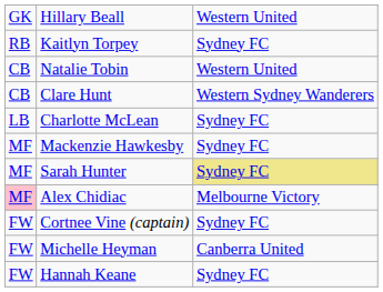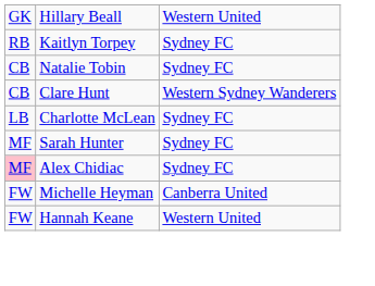Natalie Tobin | column 3: Western United -> Sydney FC
- row: MF | Mackenzie Hawkesby | Sydney FC
Sarah Hunter | column 3: khaki background -> no background
Alex Chidiac | column 3: Melbourne Victory -> Sydney FC
- row: FW | Cortnee Vine (captain) | Sydney FC
Hannah Keane | column 3: Sydney FC -> Western United
